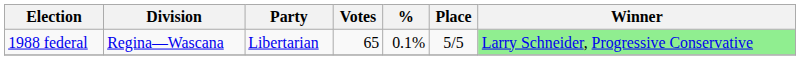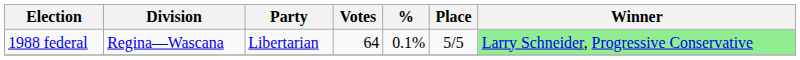1988 federal | Votes: 65 -> 64
